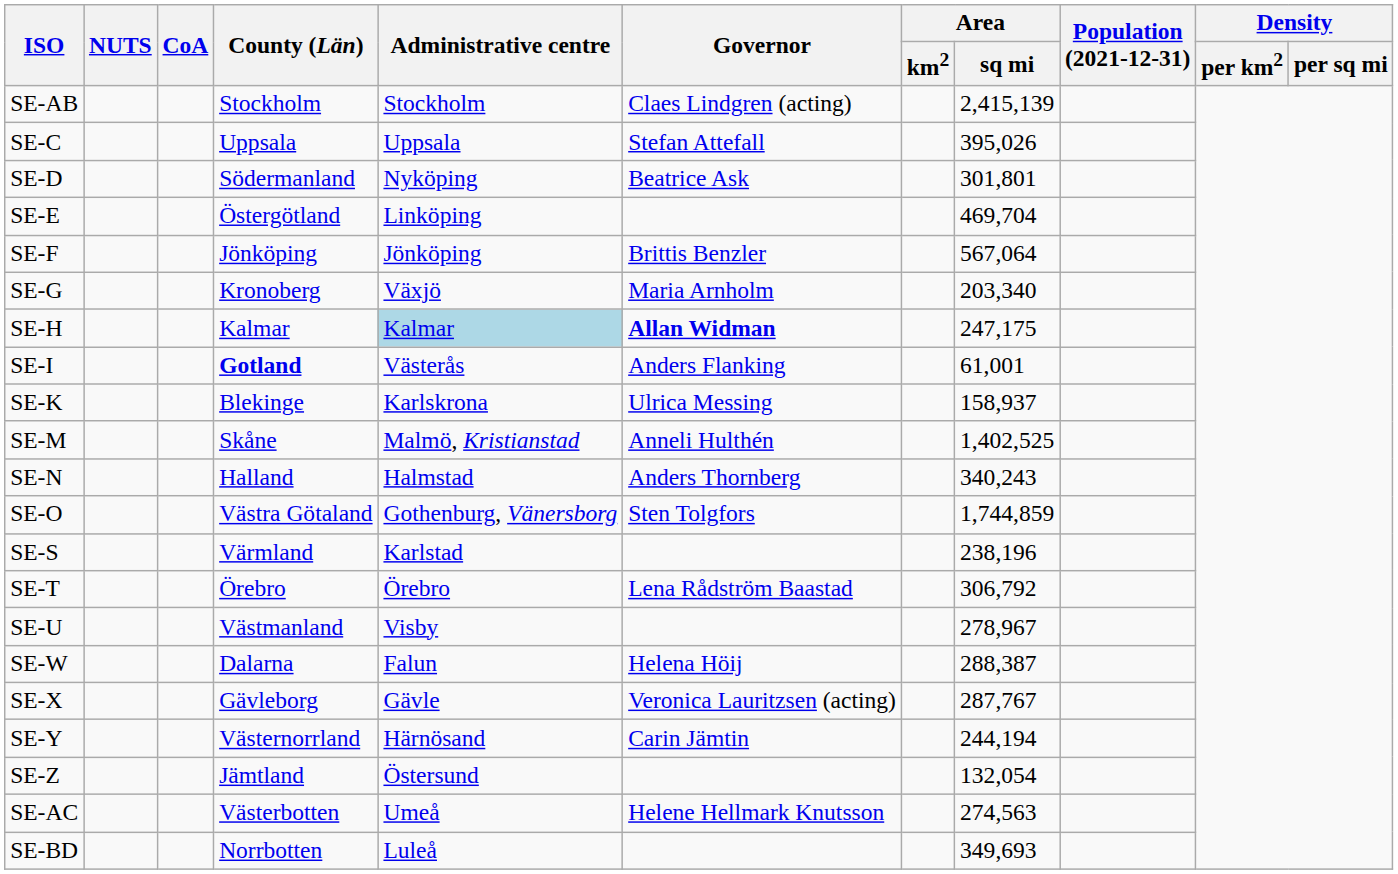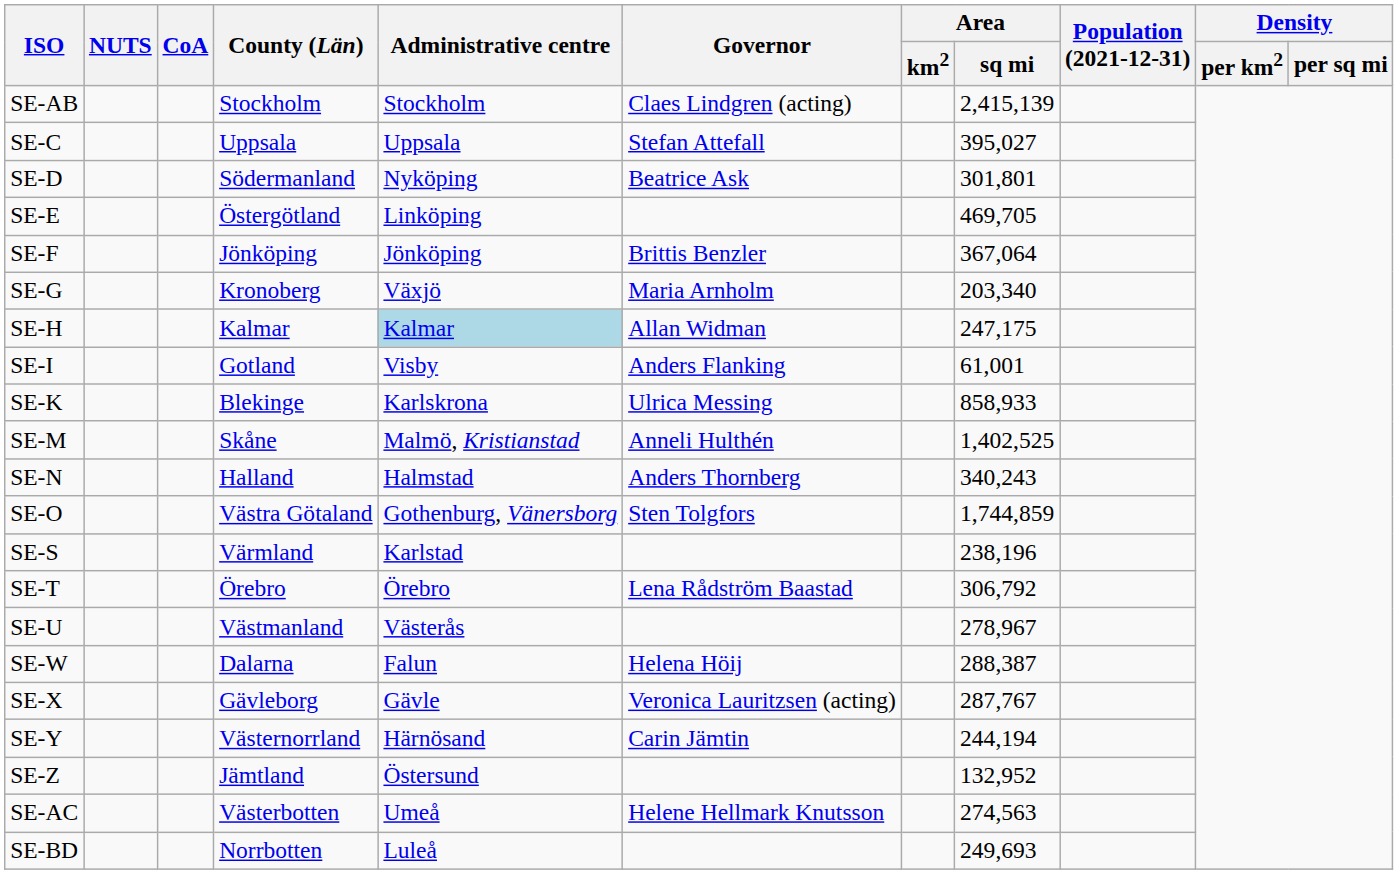SE-C | Area / sq mi: 395,026 -> 395,027
SE-E | Area / sq mi: 469,704 -> 469,705
SE-F | Area / sq mi: 567,064 -> 367,064
SE-H | Governor: bold -> normal
SE-I | County (Län): bold -> normal
SE-I | Administrative centre: Västerås -> Visby
SE-K | Area / sq mi: 158,937 -> 858,933
SE-U | Administrative centre: Visby -> Västerås
SE-Z | Area / sq mi: 132,054 -> 132,952
SE-BD | Area / sq mi: 349,693 -> 249,693
